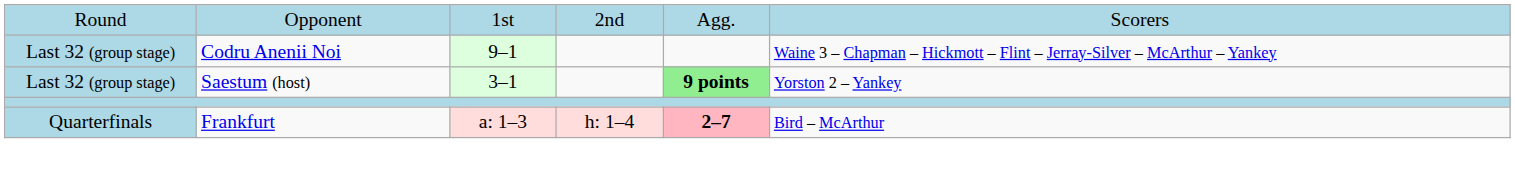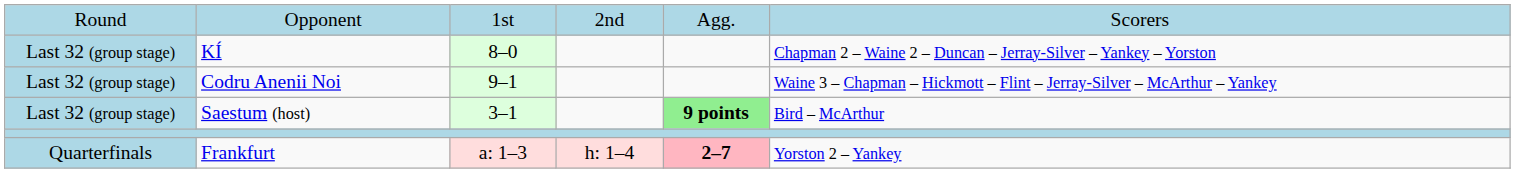+ row: Last 32 (group stage) | KÍ | 8–0 | Chapman 2 – Waine 2 – Duncan – Jerray-Silver – Yankey – Yorston
Saestum (host) | column 6: Yorston 2 – Yankey -> Bird – McArthur
Frankfurt | column 6: Bird – McArthur -> Yorston 2 – Yankey
